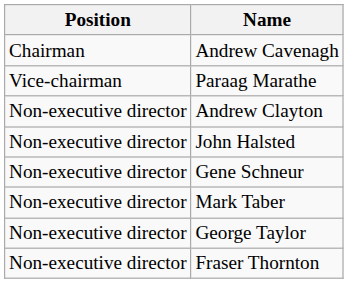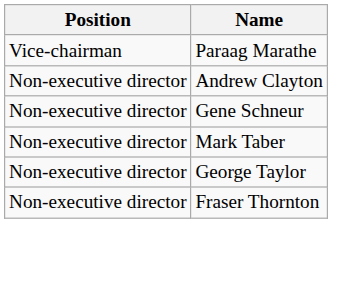- row: Chairman | Andrew Cavenagh
- row: Non-executive director | John Halsted
